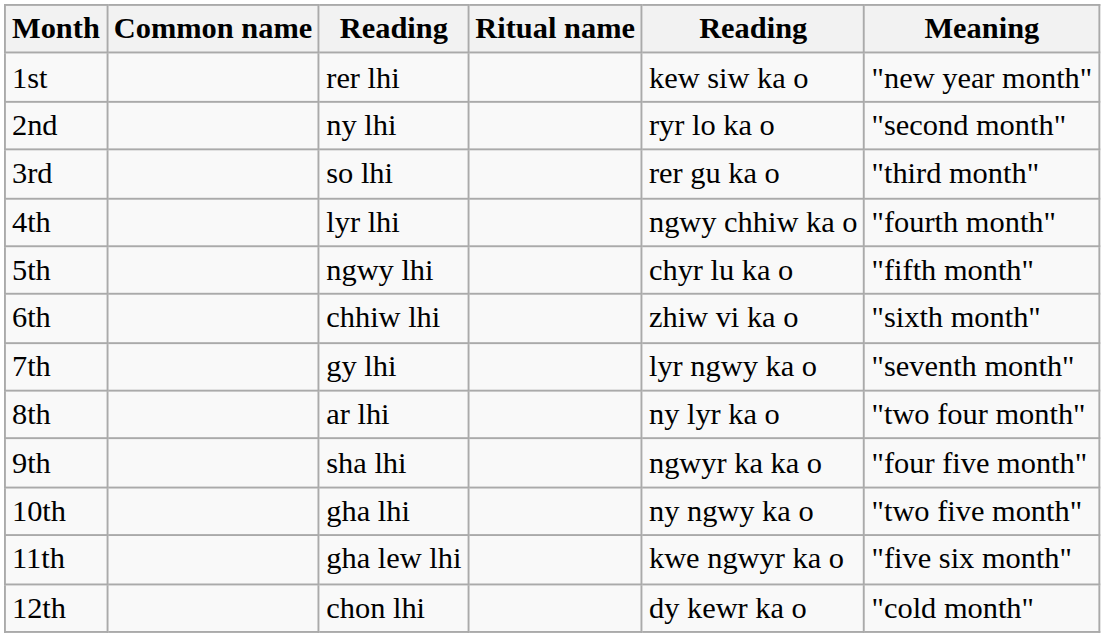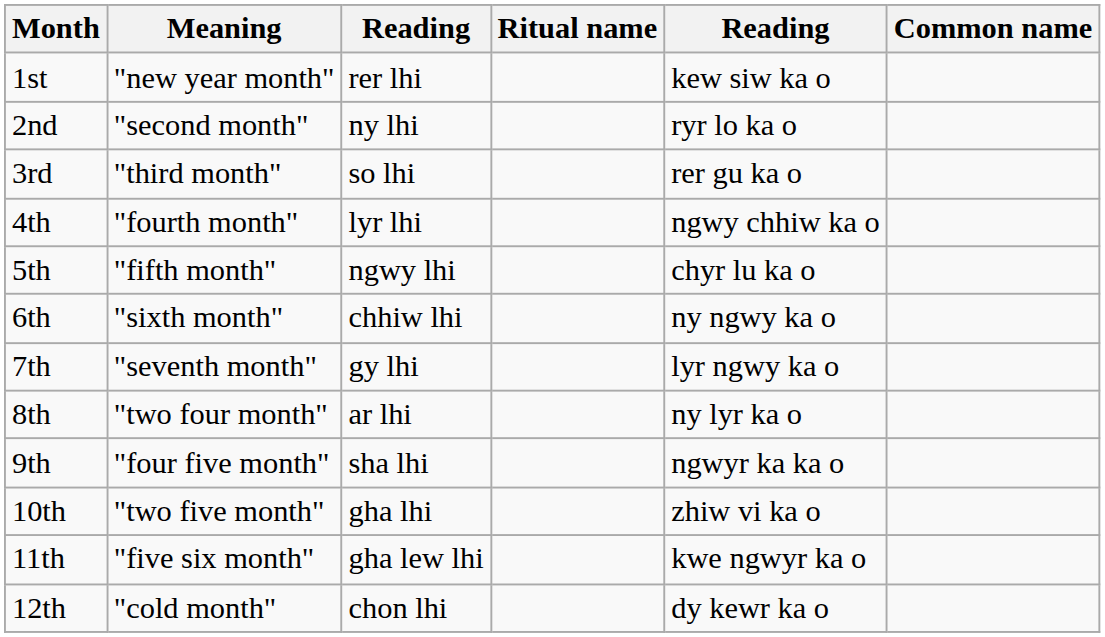columns swapped: Common name <-> Meaning
6th | column 5: zhiw vi ka o -> ny ngwy ka o
10th | column 5: ny ngwy ka o -> zhiw vi ka o
